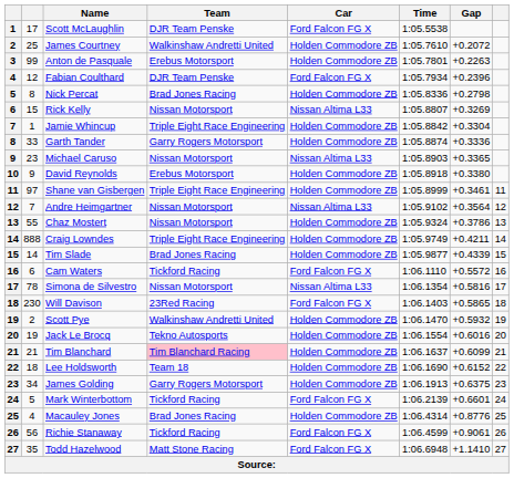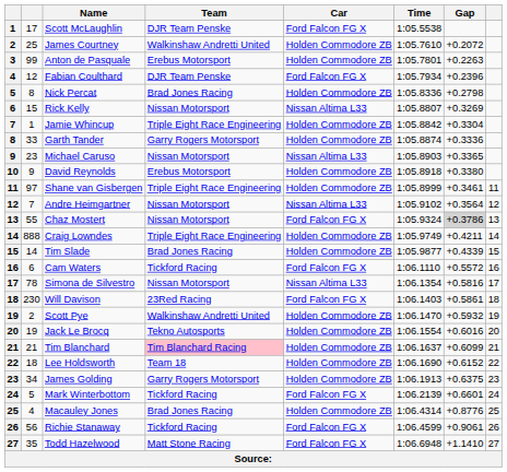Chaz Mostert | Car: Holden Commodore ZB -> Ford Falcon FG X
Chaz Mostert | Gap: no background -> lightgrey background
Will Davison | Gap: +0.5865 -> +0.5861
